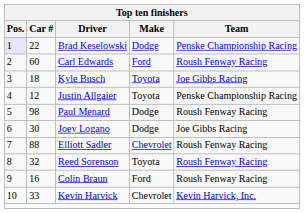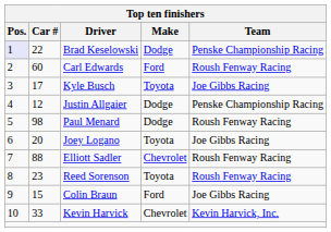Kyle Busch | Car #: 18 -> 17
Justin Allgaier | Make: Toyota -> Dodge
Joey Logano | Car #: 30 -> 20
Joey Logano | Make: Dodge -> Toyota
Reed Sorenson | Car #: 32 -> 23
Colin Braun | Car #: 16 -> 15
Colin Braun | Team: Roush Fenway Racing -> Joe Gibbs Racing
